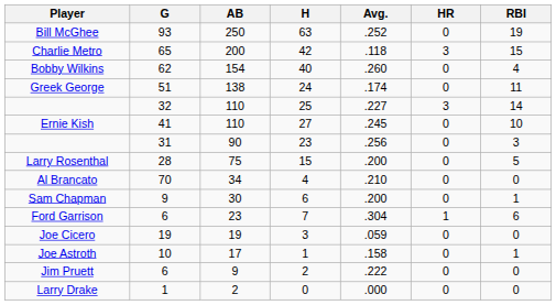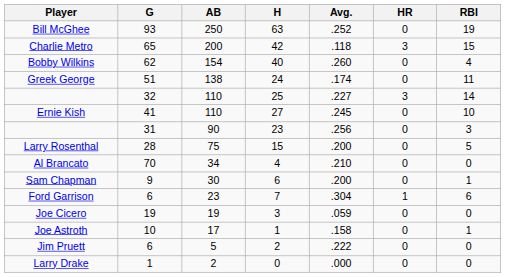Jim Pruett | AB: 9 -> 5
